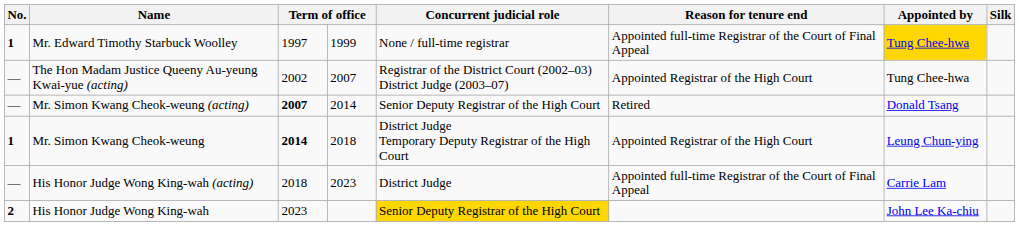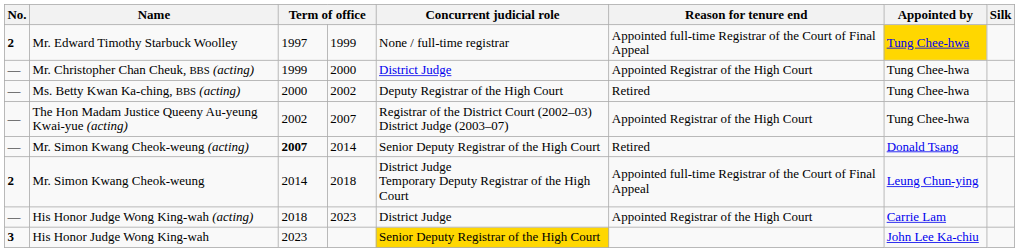Mr. Edward Timothy Starbuck Woolley | No.: 1 -> 2
+ row: — | Mr. Christopher Chan Cheuk, BBS (acting) | 1999 | 2000 | District Judge | Appointed Registrar of the High Court | Tung Chee-hwa
+ row: — | Ms. Betty Kwan Ka-ching, BBS (acting) | 2000 | 2002 | Deputy Registrar of the High Court | Retired | Tung Chee-hwa
Mr. Simon Kwang Cheok-weung | No.: 1 -> 2
Mr. Simon Kwang Cheok-weung | column 3: bold -> normal
Mr. Simon Kwang Cheok-weung | Reason for tenure end: Appointed Registrar of the High Court -> Appointed full-time Registrar of the Court of Final Appeal
His Honor Judge Wong King-wah (acting) | Reason for tenure end: Appointed full-time Registrar of the Court of Final Appeal -> Appointed Registrar of the High Court
His Honor Judge Wong King-wah | No.: 2 -> 3
